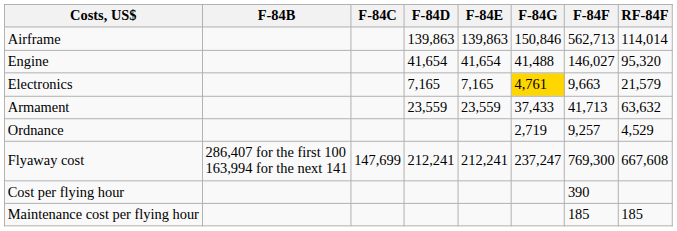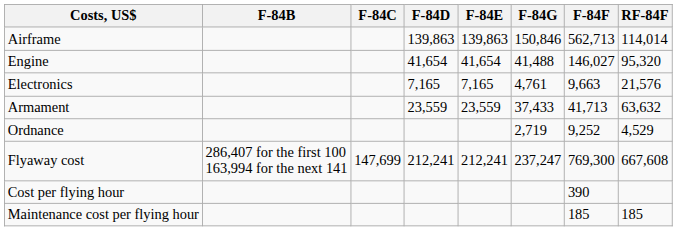Electronics | F-84G: gold background -> no background
Electronics | RF-84F: 21,579 -> 21,576
Ordnance | F-84F: 9,257 -> 9,252
